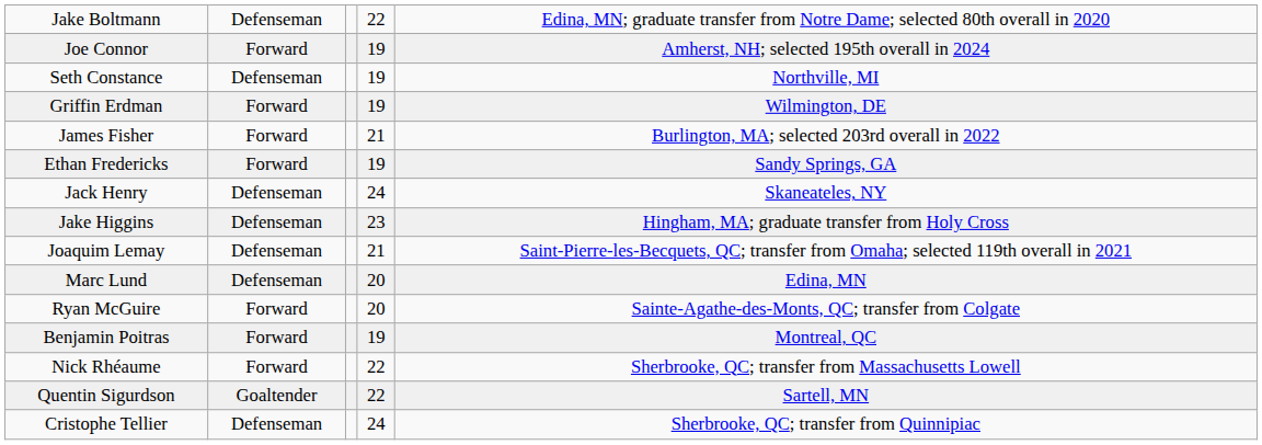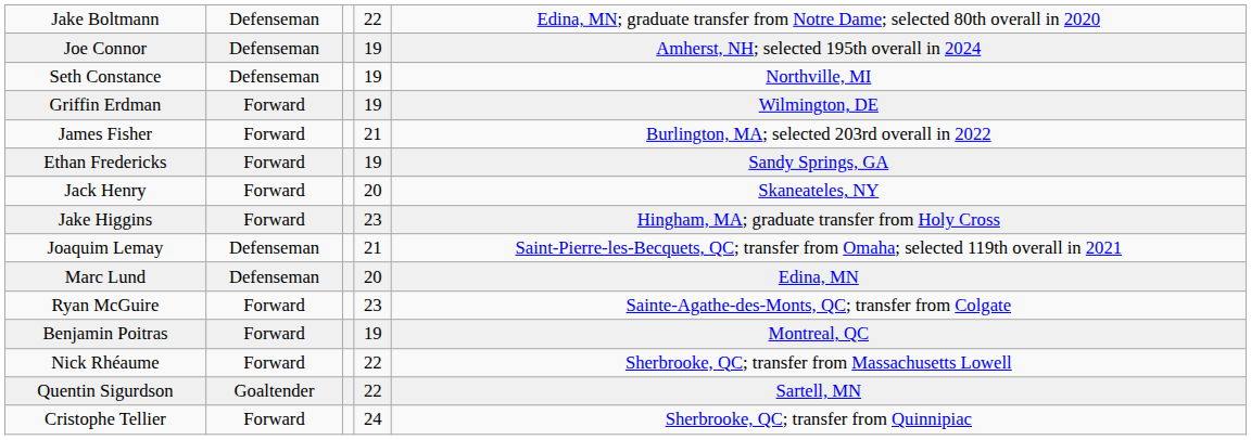Joe Connor | column 2: Forward -> Defenseman
Jack Henry | column 2: Defenseman -> Forward
Jack Henry | column 4: 24 -> 20
Jake Higgins | column 2: Defenseman -> Forward
Ryan McGuire | column 4: 20 -> 23
Cristophe Tellier | column 2: Defenseman -> Forward
